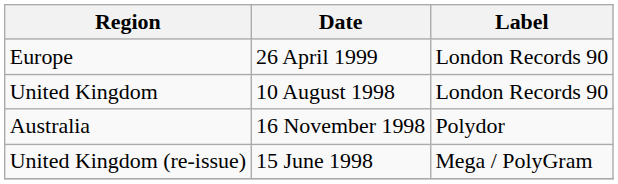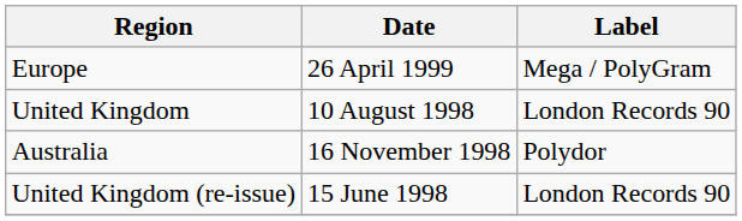Europe | Label: London Records 90 -> Mega / PolyGram
United Kingdom (re-issue) | Label: Mega / PolyGram -> London Records 90
